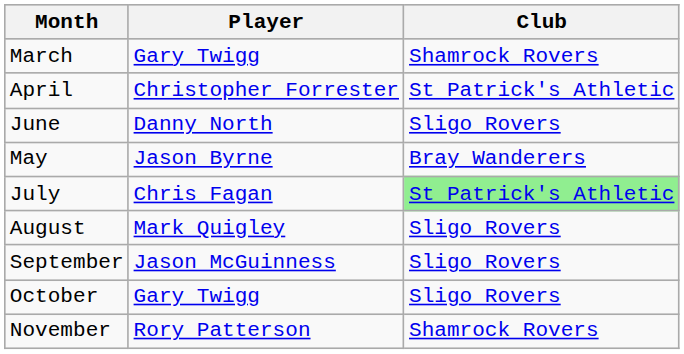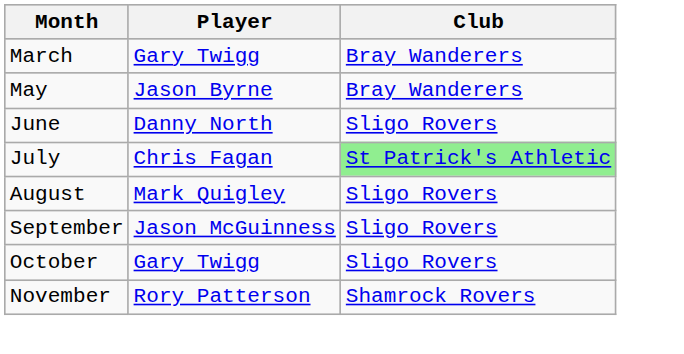March | Club: Shamrock Rovers -> Bray Wanderers
- row: April | Christopher Forrester | St Patrick's Athletic
rows swapped: May <-> June
